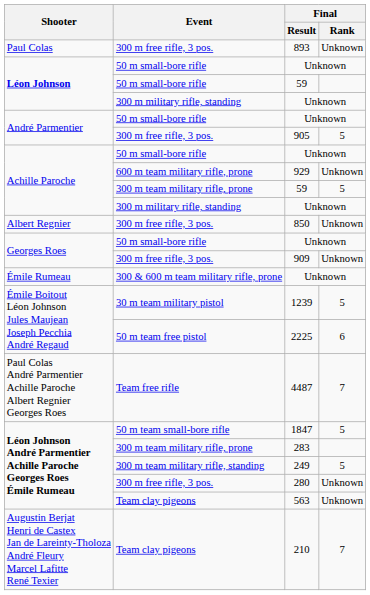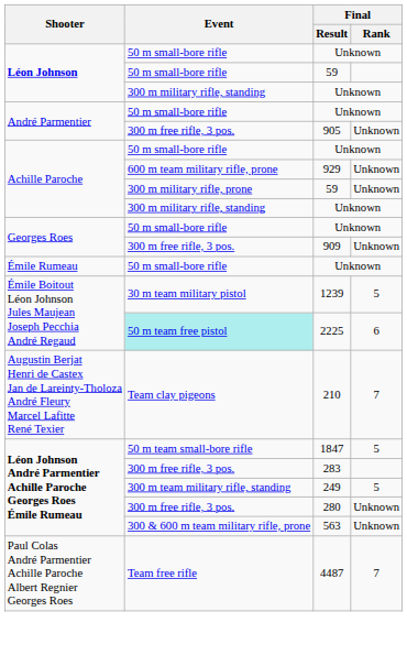- row: Paul Colas | 300 m free rifle, 3 pos. | 893 | Unknown
905 | Final / Rank: 5 -> Unknown
Achille Paroche / 59 | Event: 300 m team military rifle, prone -> 300 m military rifle, prone
Achille Paroche / 59 | Final / Rank: 5 -> Unknown
- row: Albert Regnier | 300 m free rifle, 3 pos. | 850 | Unknown
Émile Rumeau / Unknown | Event: 300 & 600 m team military rifle, prone -> 50 m small-bore rifle
2225 | Event: no background -> paleturquoise background
rows swapped: 4487 <-> 210
283 | Event: 300 m team military rifle, prone -> 300 m free rifle, 3 pos.
563 | Event: Team clay pigeons -> 300 & 600 m team military rifle, prone
